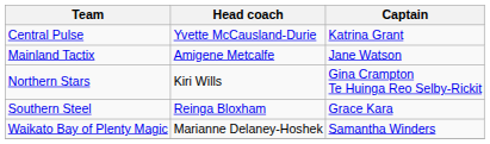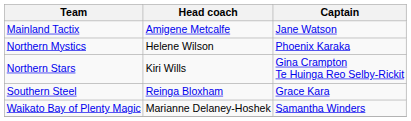- row: Central Pulse | Yvette McCausland-Durie | Katrina Grant
+ row: Northern Mystics | Helene Wilson | Phoenix Karaka
